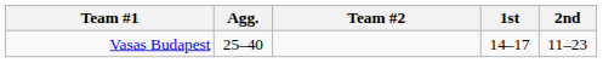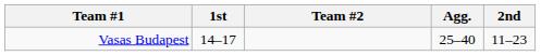columns swapped: Agg. <-> 1st
